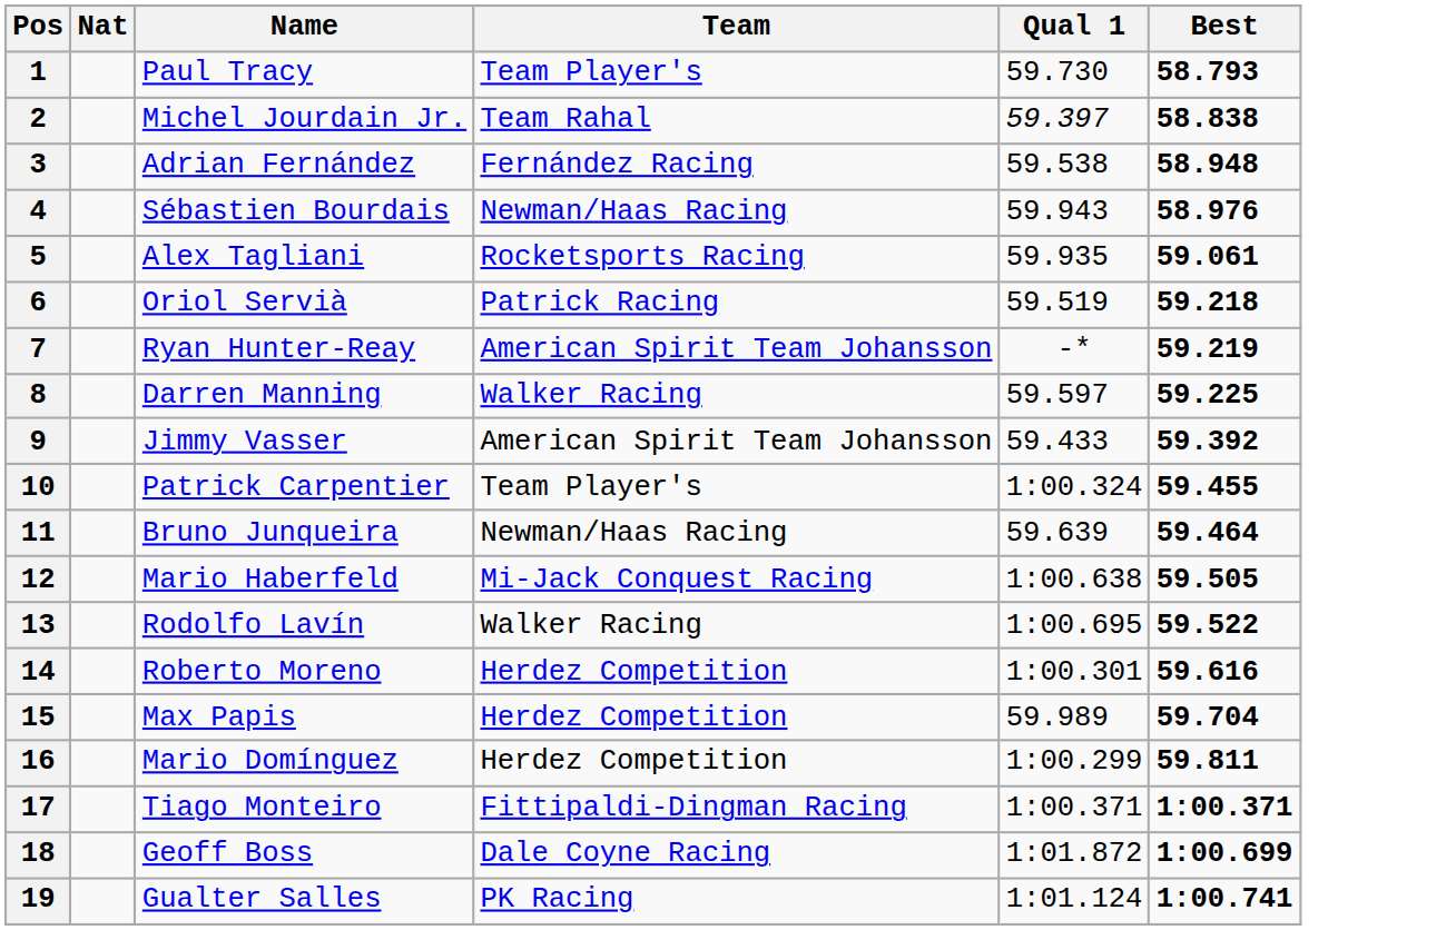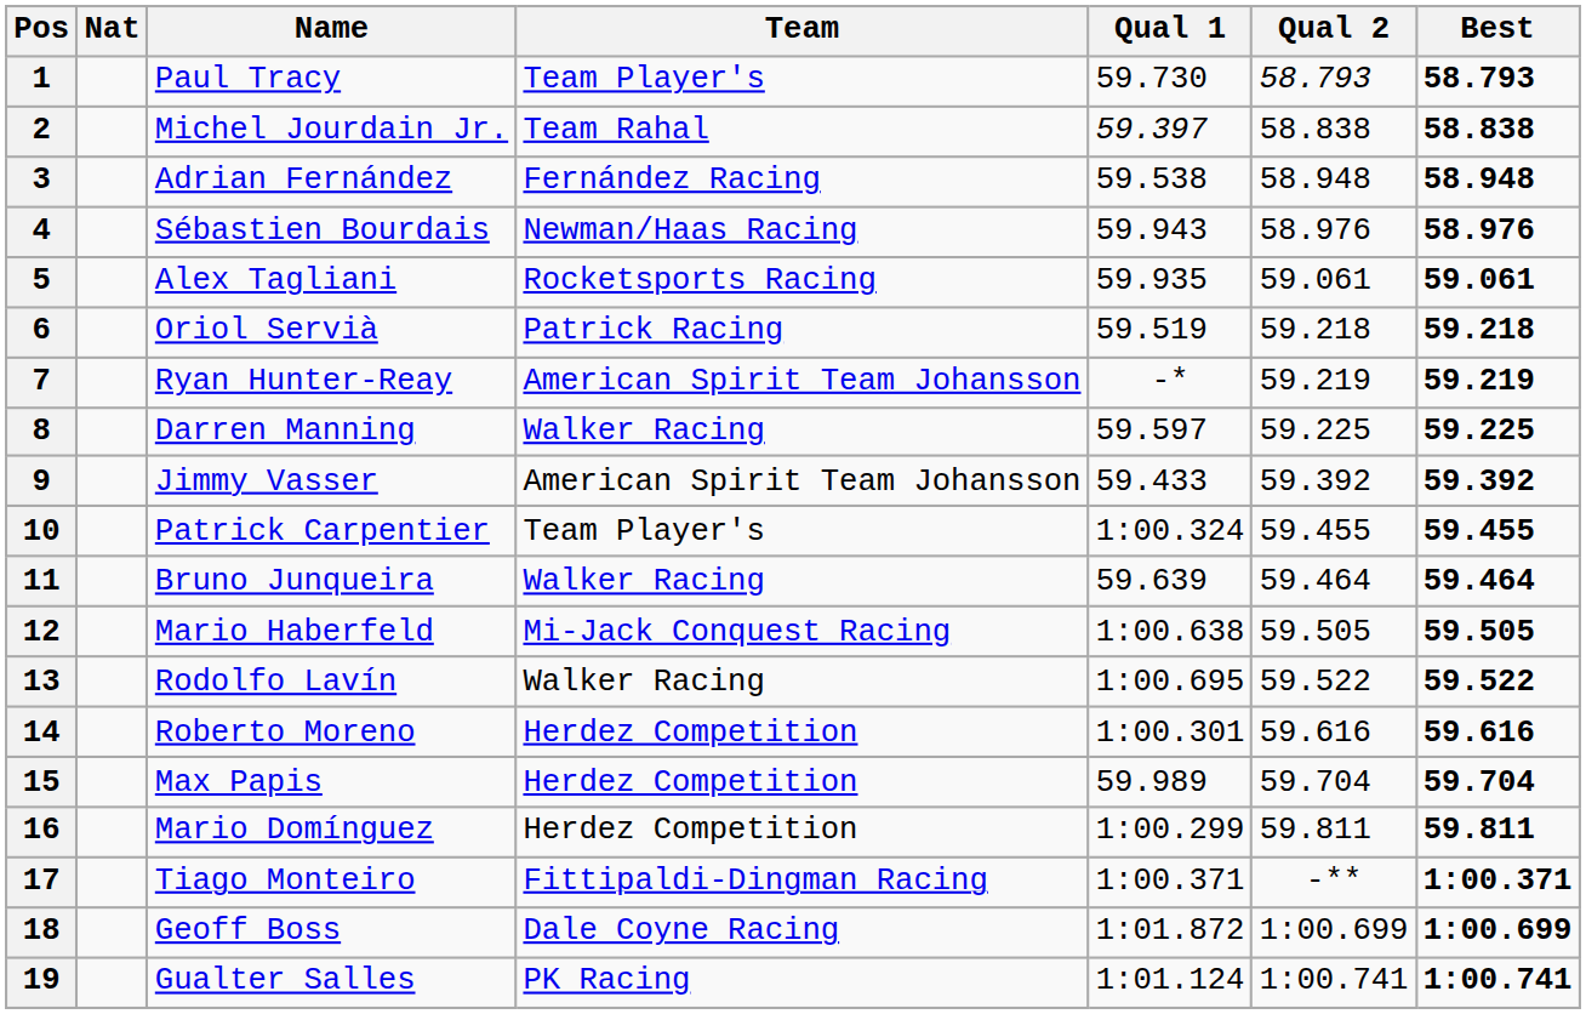+ column: Qual 2 | 58.793 | 58.838 | 58.948 | 58.976 | 59.061 | 59.218 | 59.219 | 59.225 | 59.392 | 59.455 | 59.464 | 59.505 | 59.522 | 59.616 | 59.704 | 59.811 | -** | 1:00.699 | 1:00.741
11 | Team: Newman/Haas Racing -> Walker Racing
